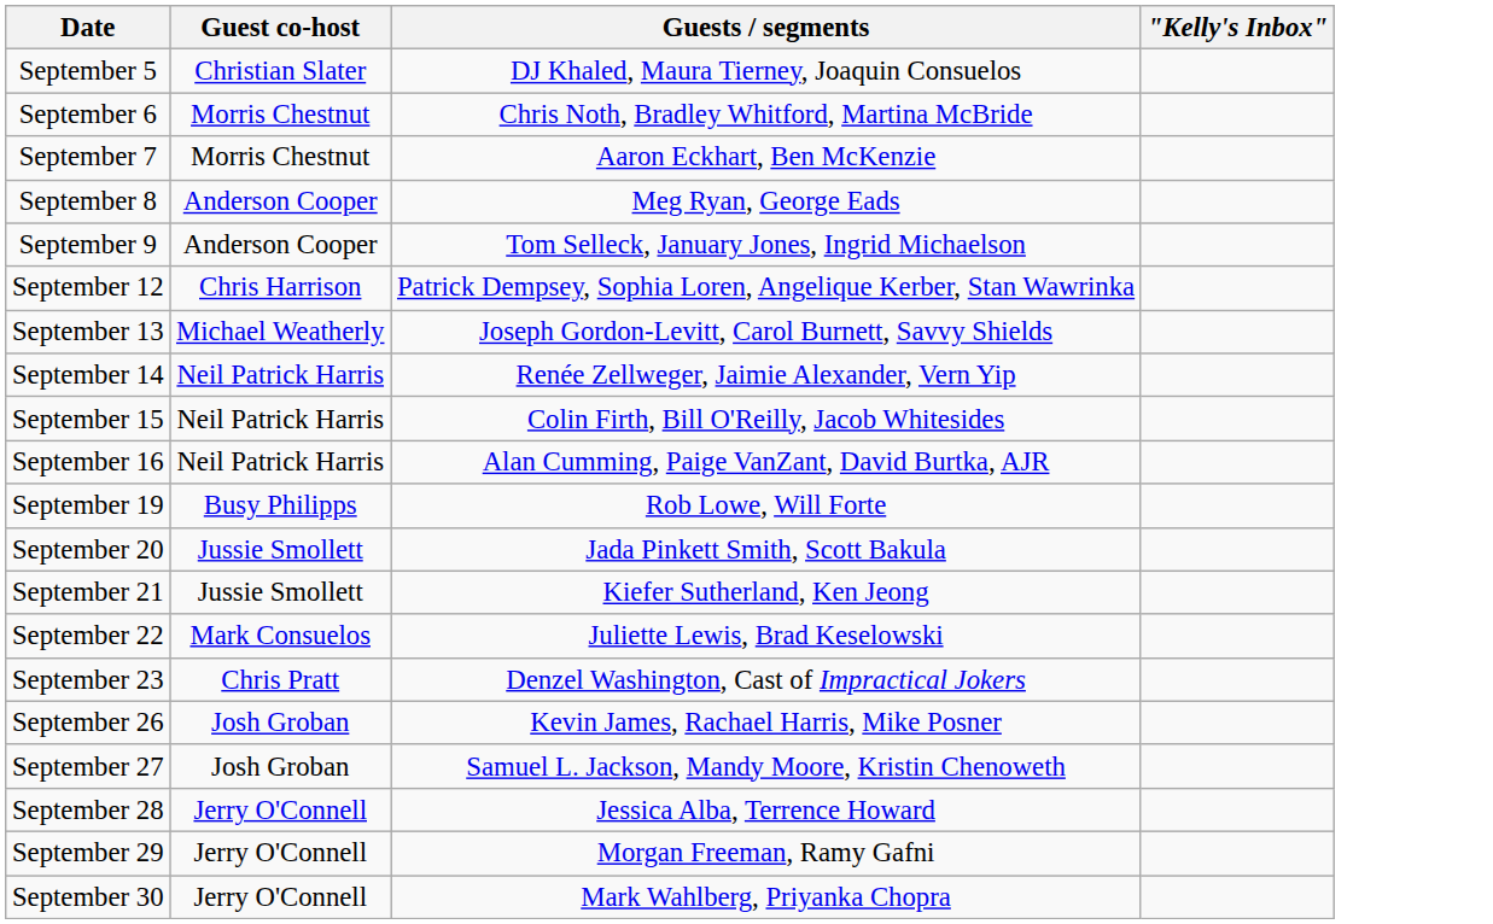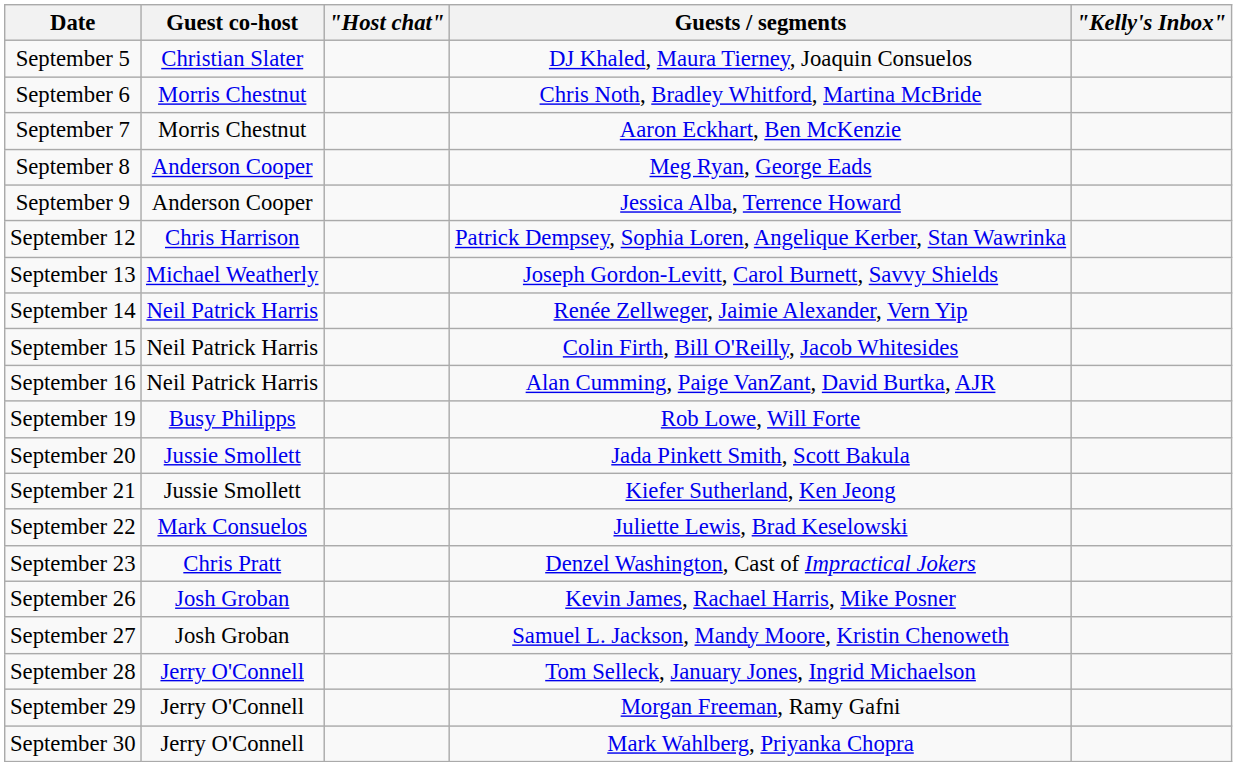+ column: "Host chat"
September 9 | Guests / segments: Tom Selleck, January Jones, Ingrid Michaelson -> Jessica Alba, Terrence Howard
September 28 | Guests / segments: Jessica Alba, Terrence Howard -> Tom Selleck, January Jones, Ingrid Michaelson
